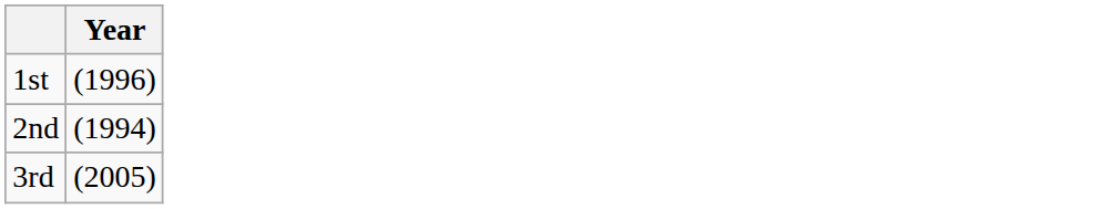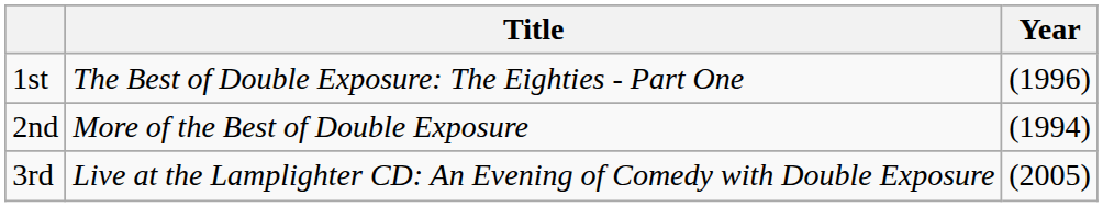+ column: Title | The Best of Double Exposure: The Eighties - Part One | More of the Best of Double Exposure | Live at the Lamplighter CD: An Evening of Comedy with Double Exposure
